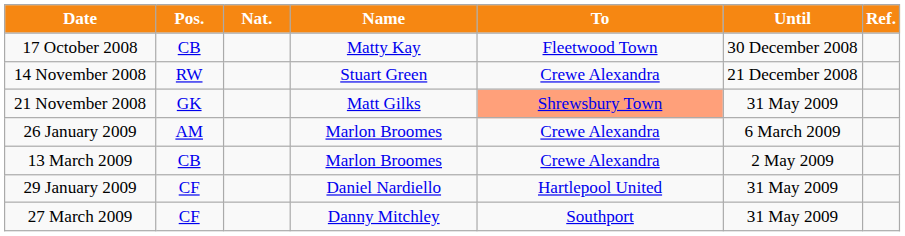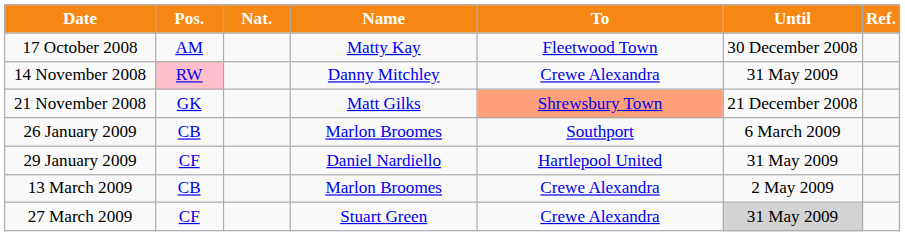17 October 2008 | Pos.: CB -> AM
14 November 2008 | Pos.: no background -> pink background
14 November 2008 | Name: Stuart Green -> Danny Mitchley
14 November 2008 | Until: 21 December 2008 -> 31 May 2009
21 November 2008 | Until: 31 May 2009 -> 21 December 2008
26 January 2009 | Pos.: AM -> CB
26 January 2009 | To: Crewe Alexandra -> Southport
rows swapped: 29 January 2009 <-> 13 March 2009
27 March 2009 | Name: Danny Mitchley -> Stuart Green
27 March 2009 | To: Southport -> Crewe Alexandra
27 March 2009 | Until: no background -> lightgrey background
